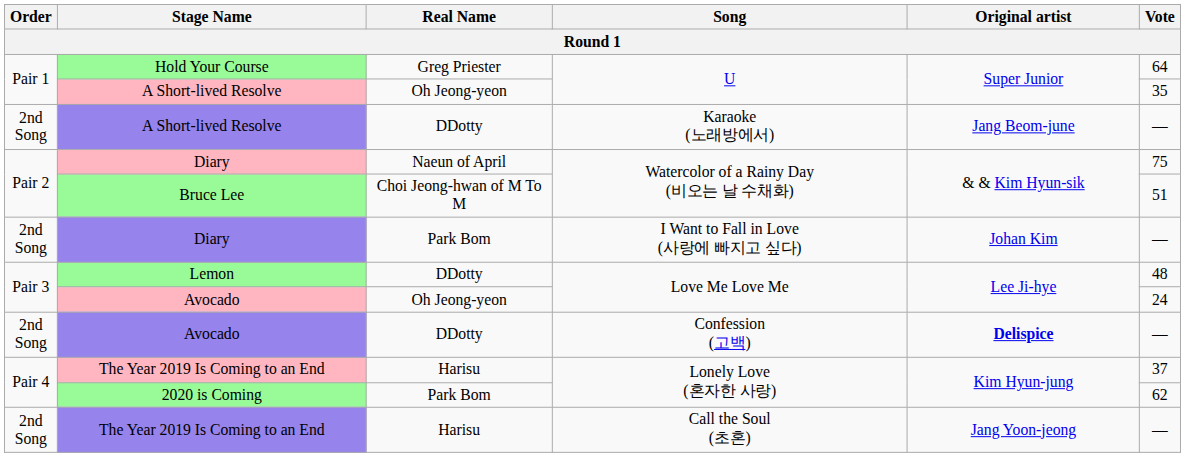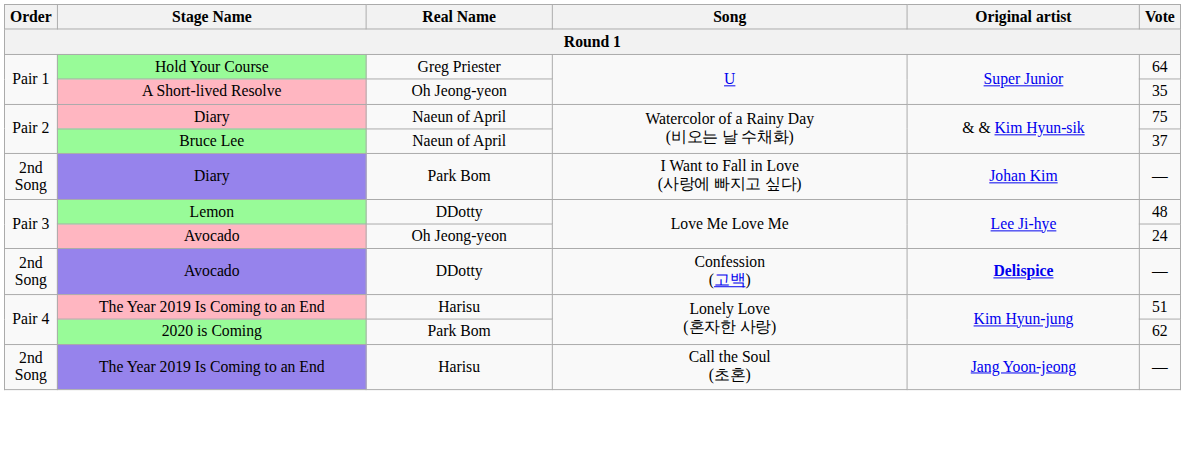- row: 2nd Song | A Short-lived Resolve | DDotty | Karaoke (노래방에서) | Jang Beom-june | —
Bruce Lee | Real Name: Choi Jeong-hwan of M To M -> Naeun of April
Bruce Lee | Vote: 51 -> 37
The Year 2019 Is Coming to an End / Lonely Love (혼자한 사랑) | Vote: 37 -> 51
